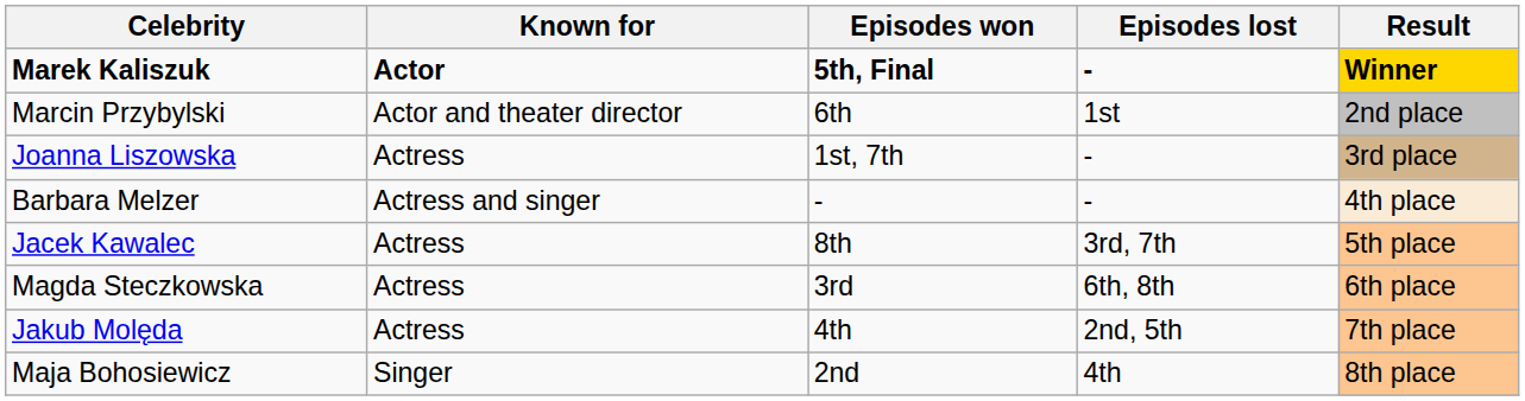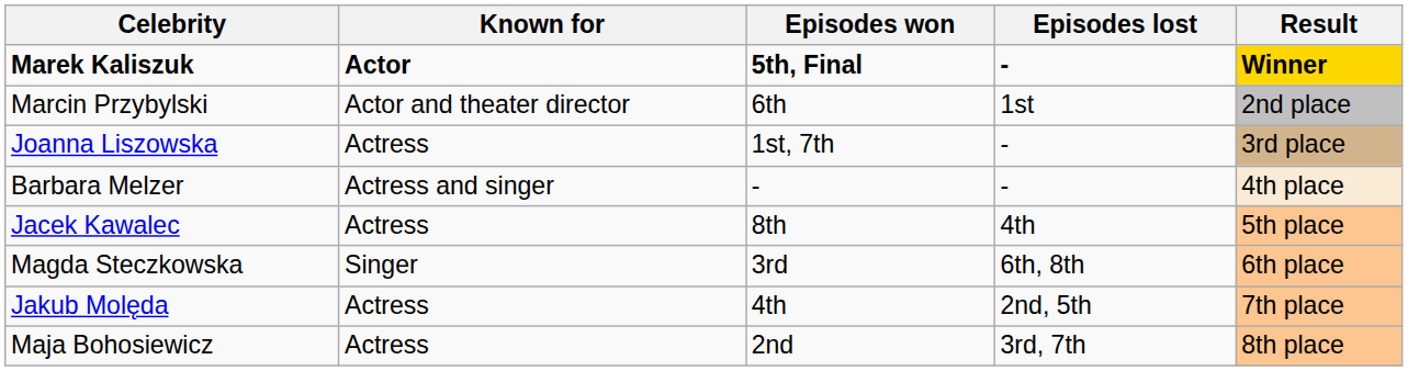Jacek Kawalec | Episodes lost: 3rd, 7th -> 4th
Magda Steczkowska | Known for: Actress -> Singer
Maja Bohosiewicz | Known for: Singer -> Actress
Maja Bohosiewicz | Episodes lost: 4th -> 3rd, 7th
